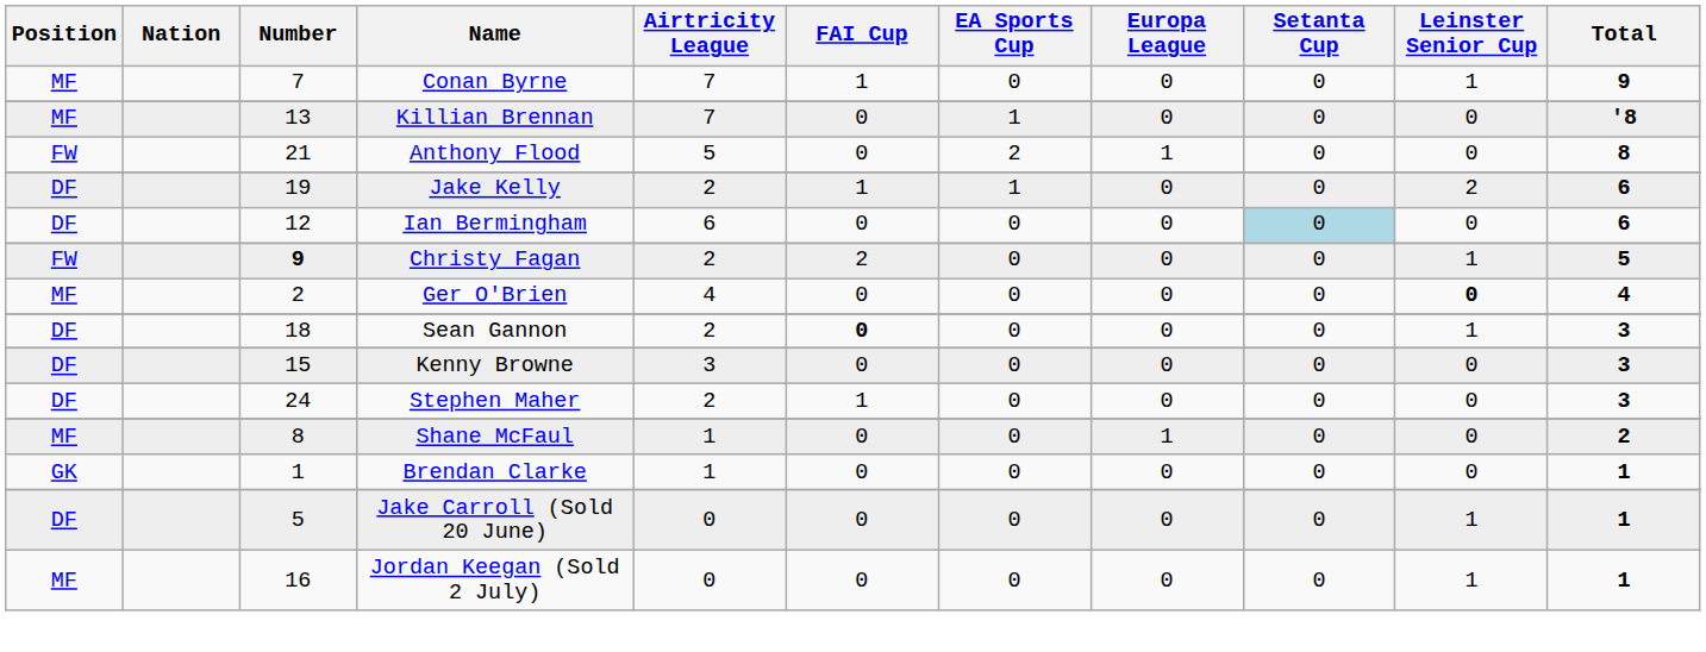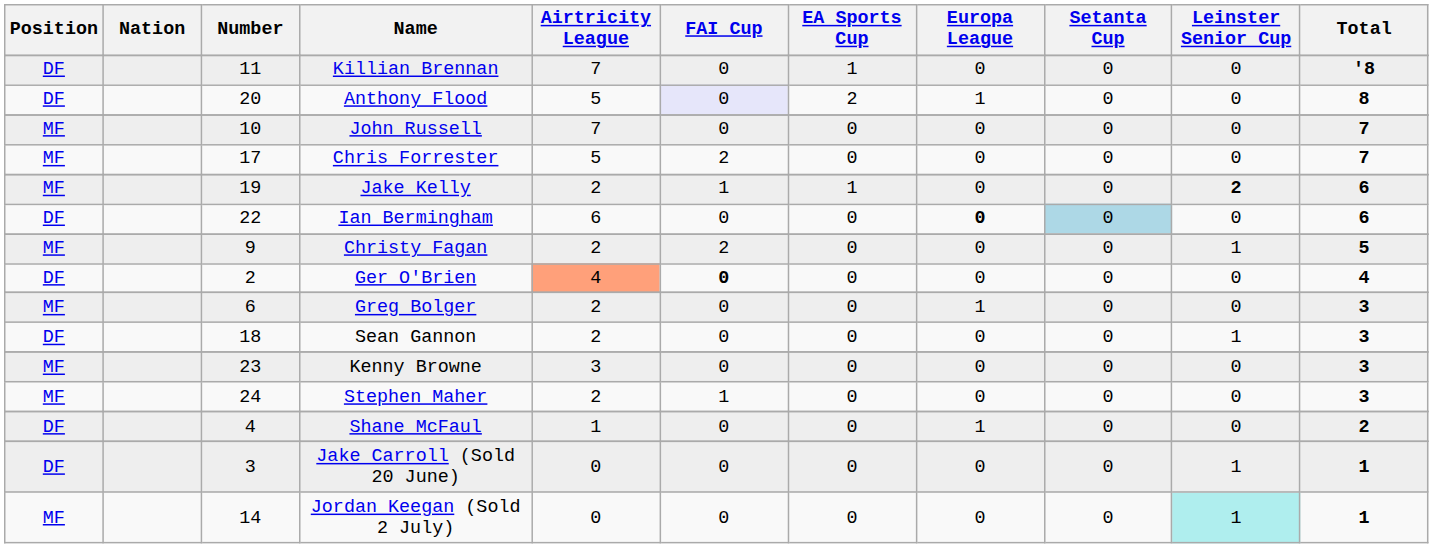- row: MF | 7 | Conan Byrne | 7 | 1 | 0 | 0 | 0 | 1 | 9
Killian Brennan | Position: MF -> DF
Killian Brennan | Number: 13 -> 11
Anthony Flood | Position: FW -> DF
Anthony Flood | Number: 21 -> 20
Anthony Flood | FAI Cup: no background -> lavender background
+ row: MF | 10 | John Russell | 7 | 0 | 0 | 0 | 0 | 0 | 7
+ row: MF | 17 | Chris Forrester | 5 | 2 | 0 | 0 | 0 | 0 | 7
Jake Kelly | Position: DF -> MF
Jake Kelly | Leinster Senior Cup: normal -> bold
Ian Bermingham | Number: 12 -> 22
Ian Bermingham | Europa League: normal -> bold
Christy Fagan | Position: FW -> MF
Christy Fagan | Number: bold -> normal
Ger O'Brien | Position: MF -> DF
Ger O'Brien | Airtricity League: no background -> lightsalmon background
Ger O'Brien | FAI Cup: normal -> bold
Ger O'Brien | Leinster Senior Cup: bold -> normal
+ row: MF | 6 | Greg Bolger | 2 | 0 | 0 | 1 | 0 | 0 | 3
Sean Gannon | FAI Cup: bold -> normal
Kenny Browne | Position: DF -> MF
Kenny Browne | Number: 15 -> 23
Stephen Maher | Position: DF -> MF
Shane McFaul | Position: MF -> DF
Shane McFaul | Number: 8 -> 4
- row: GK | 1 | Brendan Clarke | 1 | 0 | 0 | 0 | 0 | 0 | 1
Jake Carroll (Sold 20 June) | Number: 5 -> 3
Jordan Keegan (Sold 2 July) | Number: 16 -> 14
Jordan Keegan (Sold 2 July) | Leinster Senior Cup: no background -> paleturquoise background
